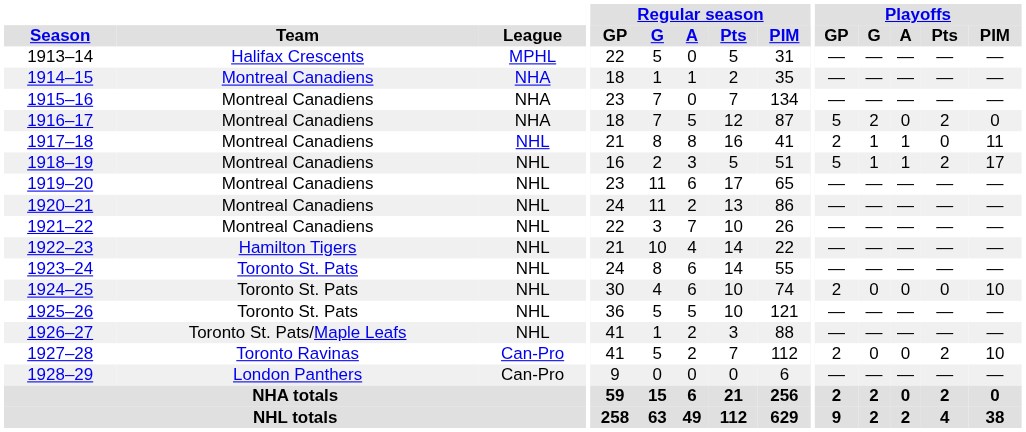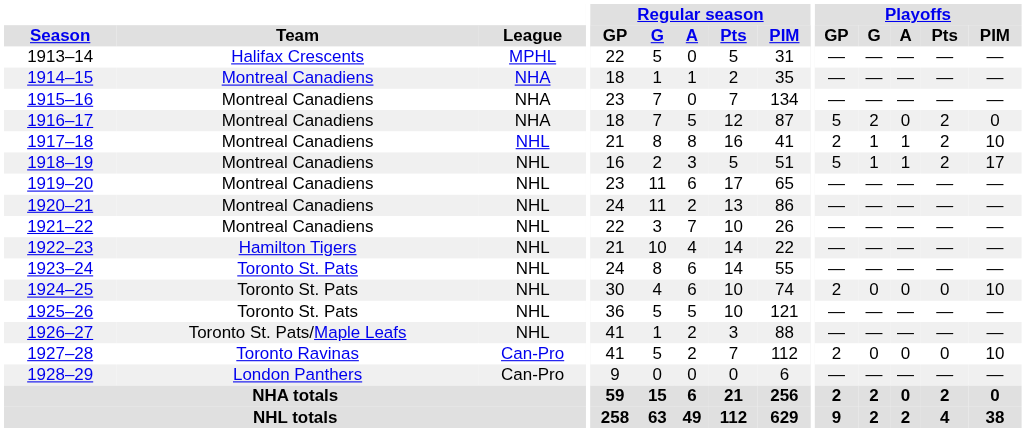1917–18 | Playoffs / Pts: 0 -> 2
1917–18 | Playoffs / PIM: 11 -> 10
1927–28 | Playoffs / Pts: 2 -> 0
